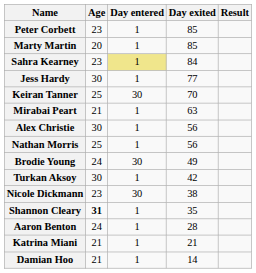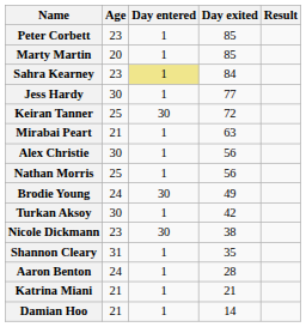Keiran Tanner | Day exited: 70 -> 72
Shannon Cleary | Age: bold -> normal
